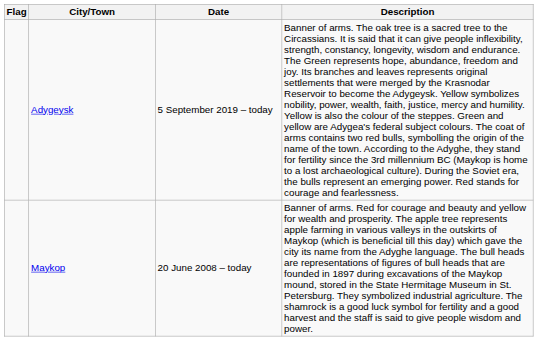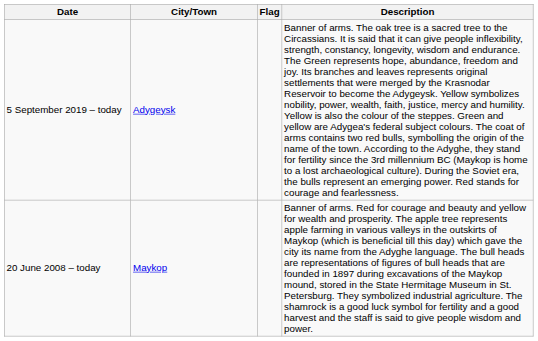columns swapped: Flag <-> Date
